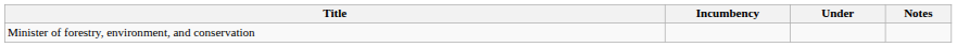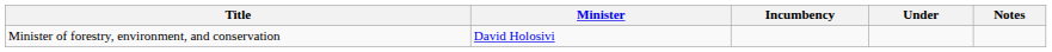+ column: Minister | David Holosivi
